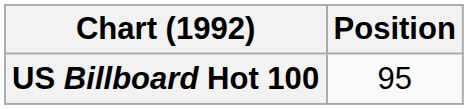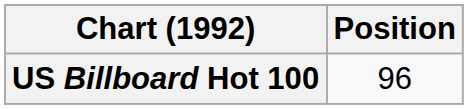US Billboard Hot 100 | Position: 95 -> 96
